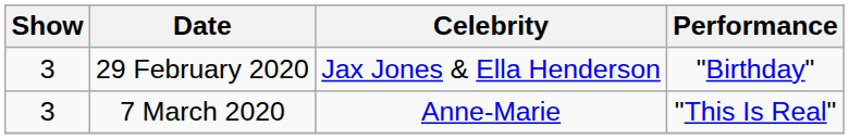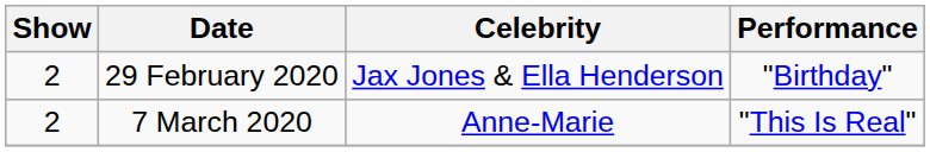29 February 2020 | Show: 3 -> 2
7 March 2020 | Show: 3 -> 2
